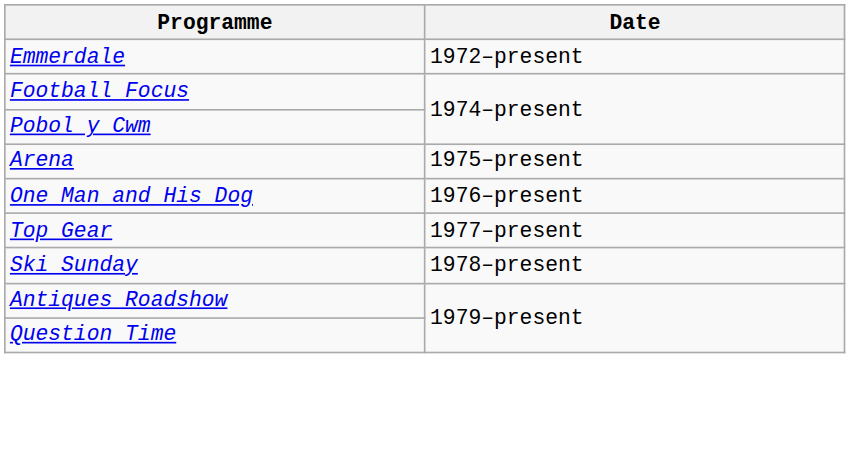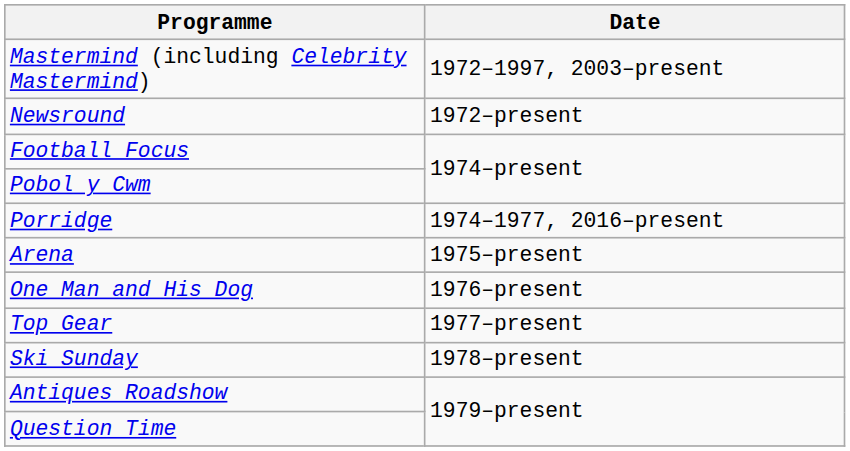- row: Emmerdale | 1972–present
+ row: Mastermind (including Celebrity Mastermind) | 1972–1997, 2003–present
+ row: Newsround | 1972–present
+ row: Porridge | 1974–1977, 2016–present
